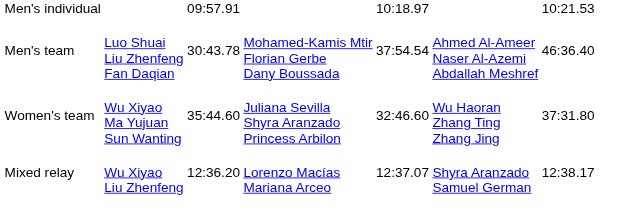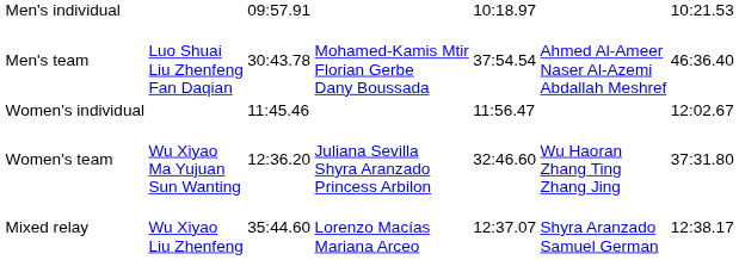+ row: Women's individual | 11:45.46 | 11:56.47 | 12:02.67
Women's team | column 3: 35:44.60 -> 12:36.20
Mixed relay | column 3: 12:36.20 -> 35:44.60
